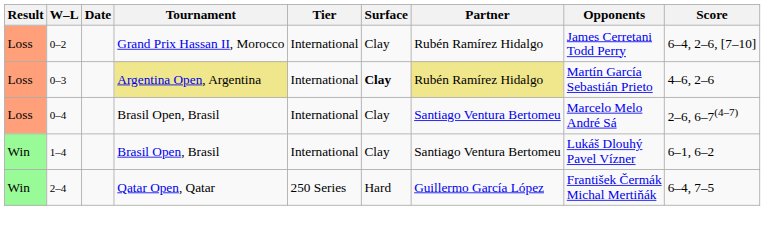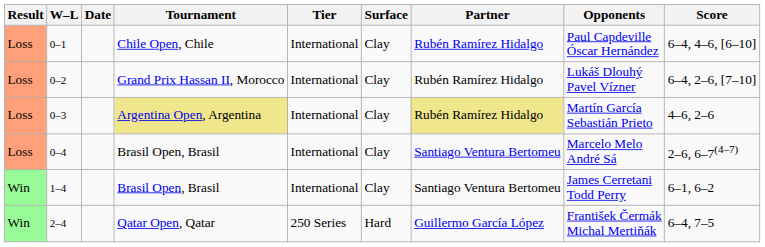+ row: Loss | 0–1 | Chile Open, Chile | International | Clay | Rubén Ramírez Hidalgo | Paul Capdeville Óscar Hernández | 6–4, 4–6, [6–10]
0–2 | Opponents: James Cerretani Todd Perry -> Lukáš Dlouhý Pavel Vízner
0–3 | Surface: bold -> normal
1–4 | Opponents: Lukáš Dlouhý Pavel Vízner -> James Cerretani Todd Perry
